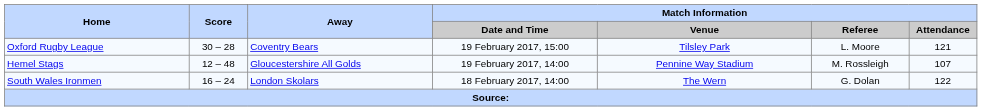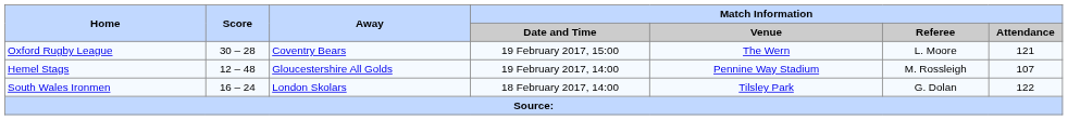Oxford Rugby League | Match Information / Venue: Tilsley Park -> The Wern
South Wales Ironmen | Match Information / Venue: The Wern -> Tilsley Park
